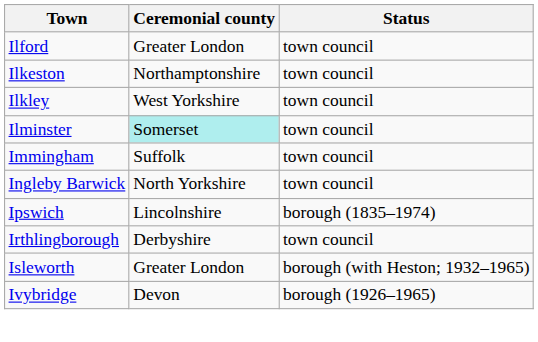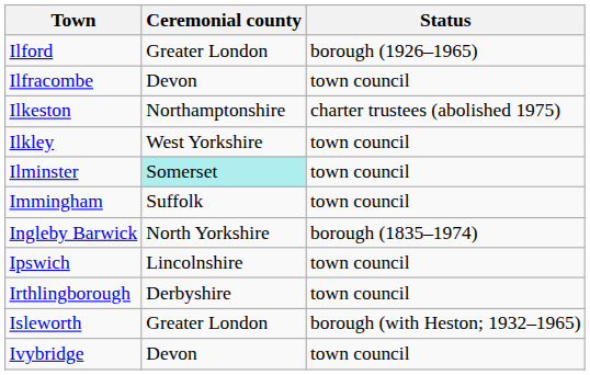Ilford | Status: town council -> borough (1926–1965)
+ row: Ilfracombe | Devon | town council
Ilkeston | Status: town council -> charter trustees (abolished 1975)
Ingleby Barwick | Status: town council -> borough (1835–1974)
Ipswich | Status: borough (1835–1974) -> town council
Ivybridge | Status: borough (1926–1965) -> town council
